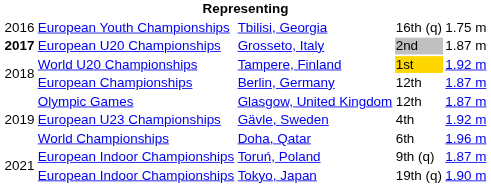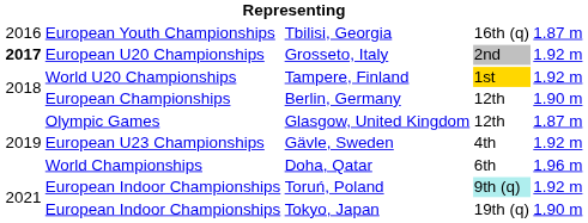Tbilisi, Georgia | column 5: 1.75 m -> 1.87 m
Grosseto, Italy | column 5: 1.87 m -> 1.92 m
Berlin, Germany | column 5: 1.87 m -> 1.90 m
Toruń, Poland | column 4: no background -> paleturquoise background
Toruń, Poland | column 5: 1.87 m -> 1.92 m
